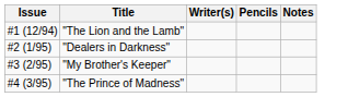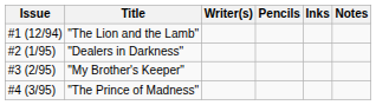+ column: Inks
